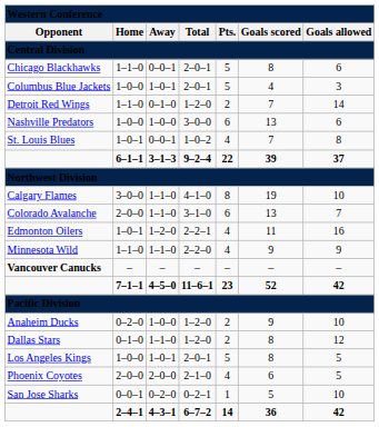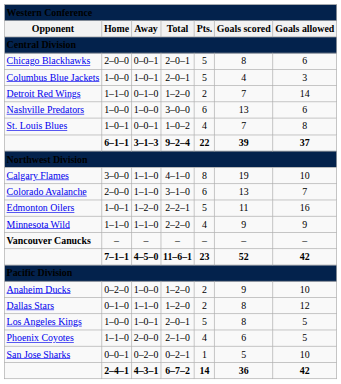Chicago Blackhawks | column 2: 1–1–0 -> 2–0–0
Edmonton Oilers | column 5: 4 -> 5
Phoenix Coyotes | column 2: 2–0–0 -> 1–1–0
